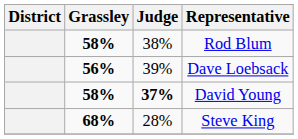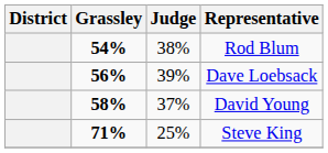Rod Blum | Grassley: 58% -> 54%
David Young | Judge: bold -> normal
Steve King | Grassley: 68% -> 71%
Steve King | Judge: 28% -> 25%
